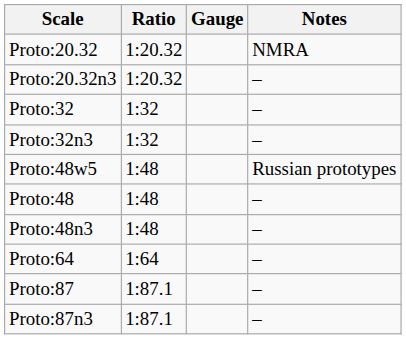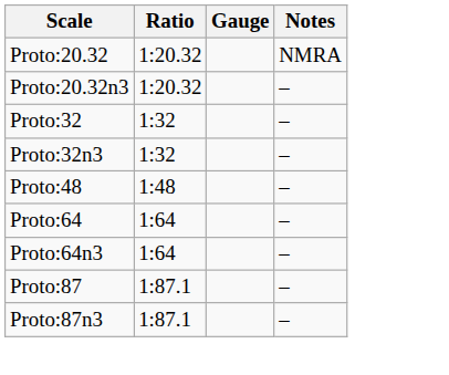- row: Proto:48w5 | 1:48 | Russian prototypes
- row: Proto:48n3 | 1:48 | –
+ row: Proto:64n3 | 1:64 | –
